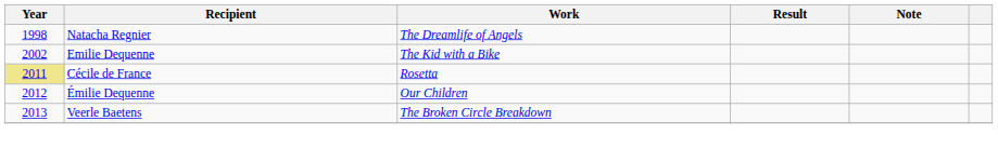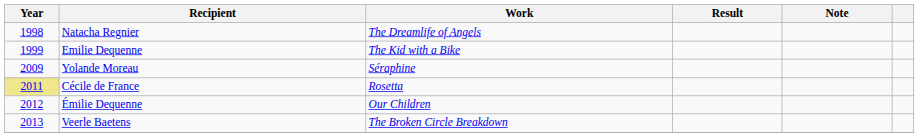Emilie Dequenne | Year: 2002 -> 1999
+ row: 2009 | Yolande Moreau | Séraphine
